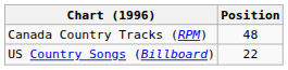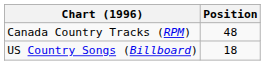US Country Songs (Billboard) | Position: 22 -> 18
